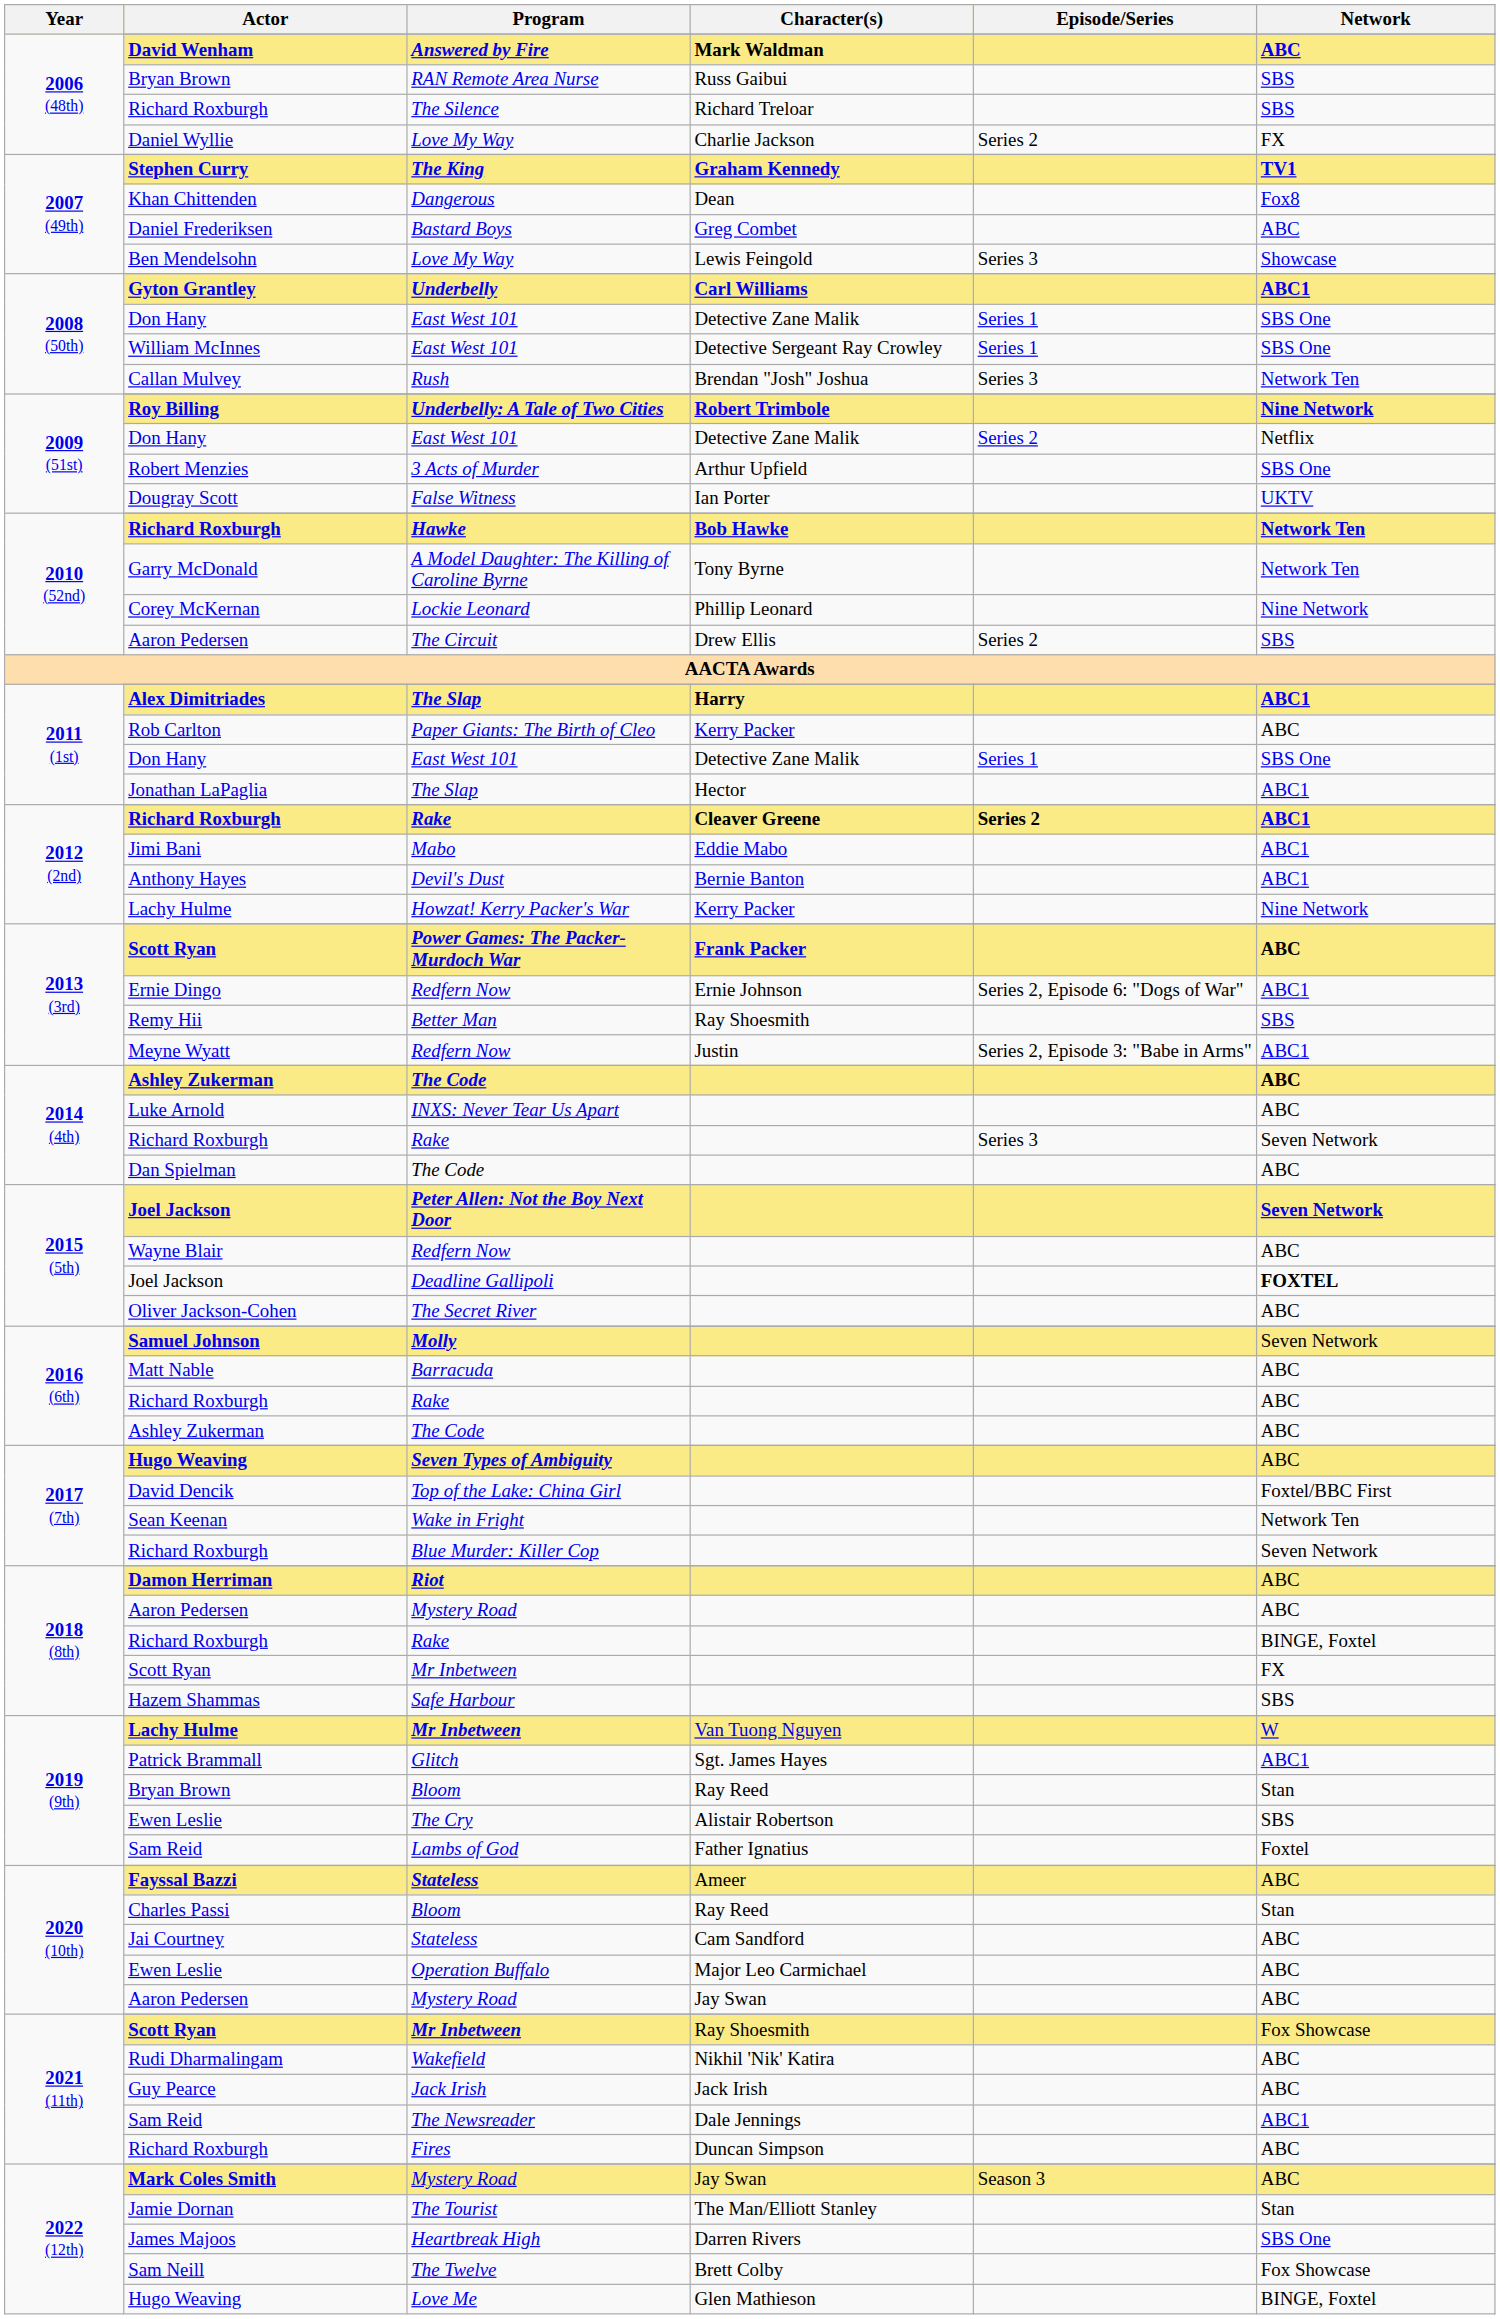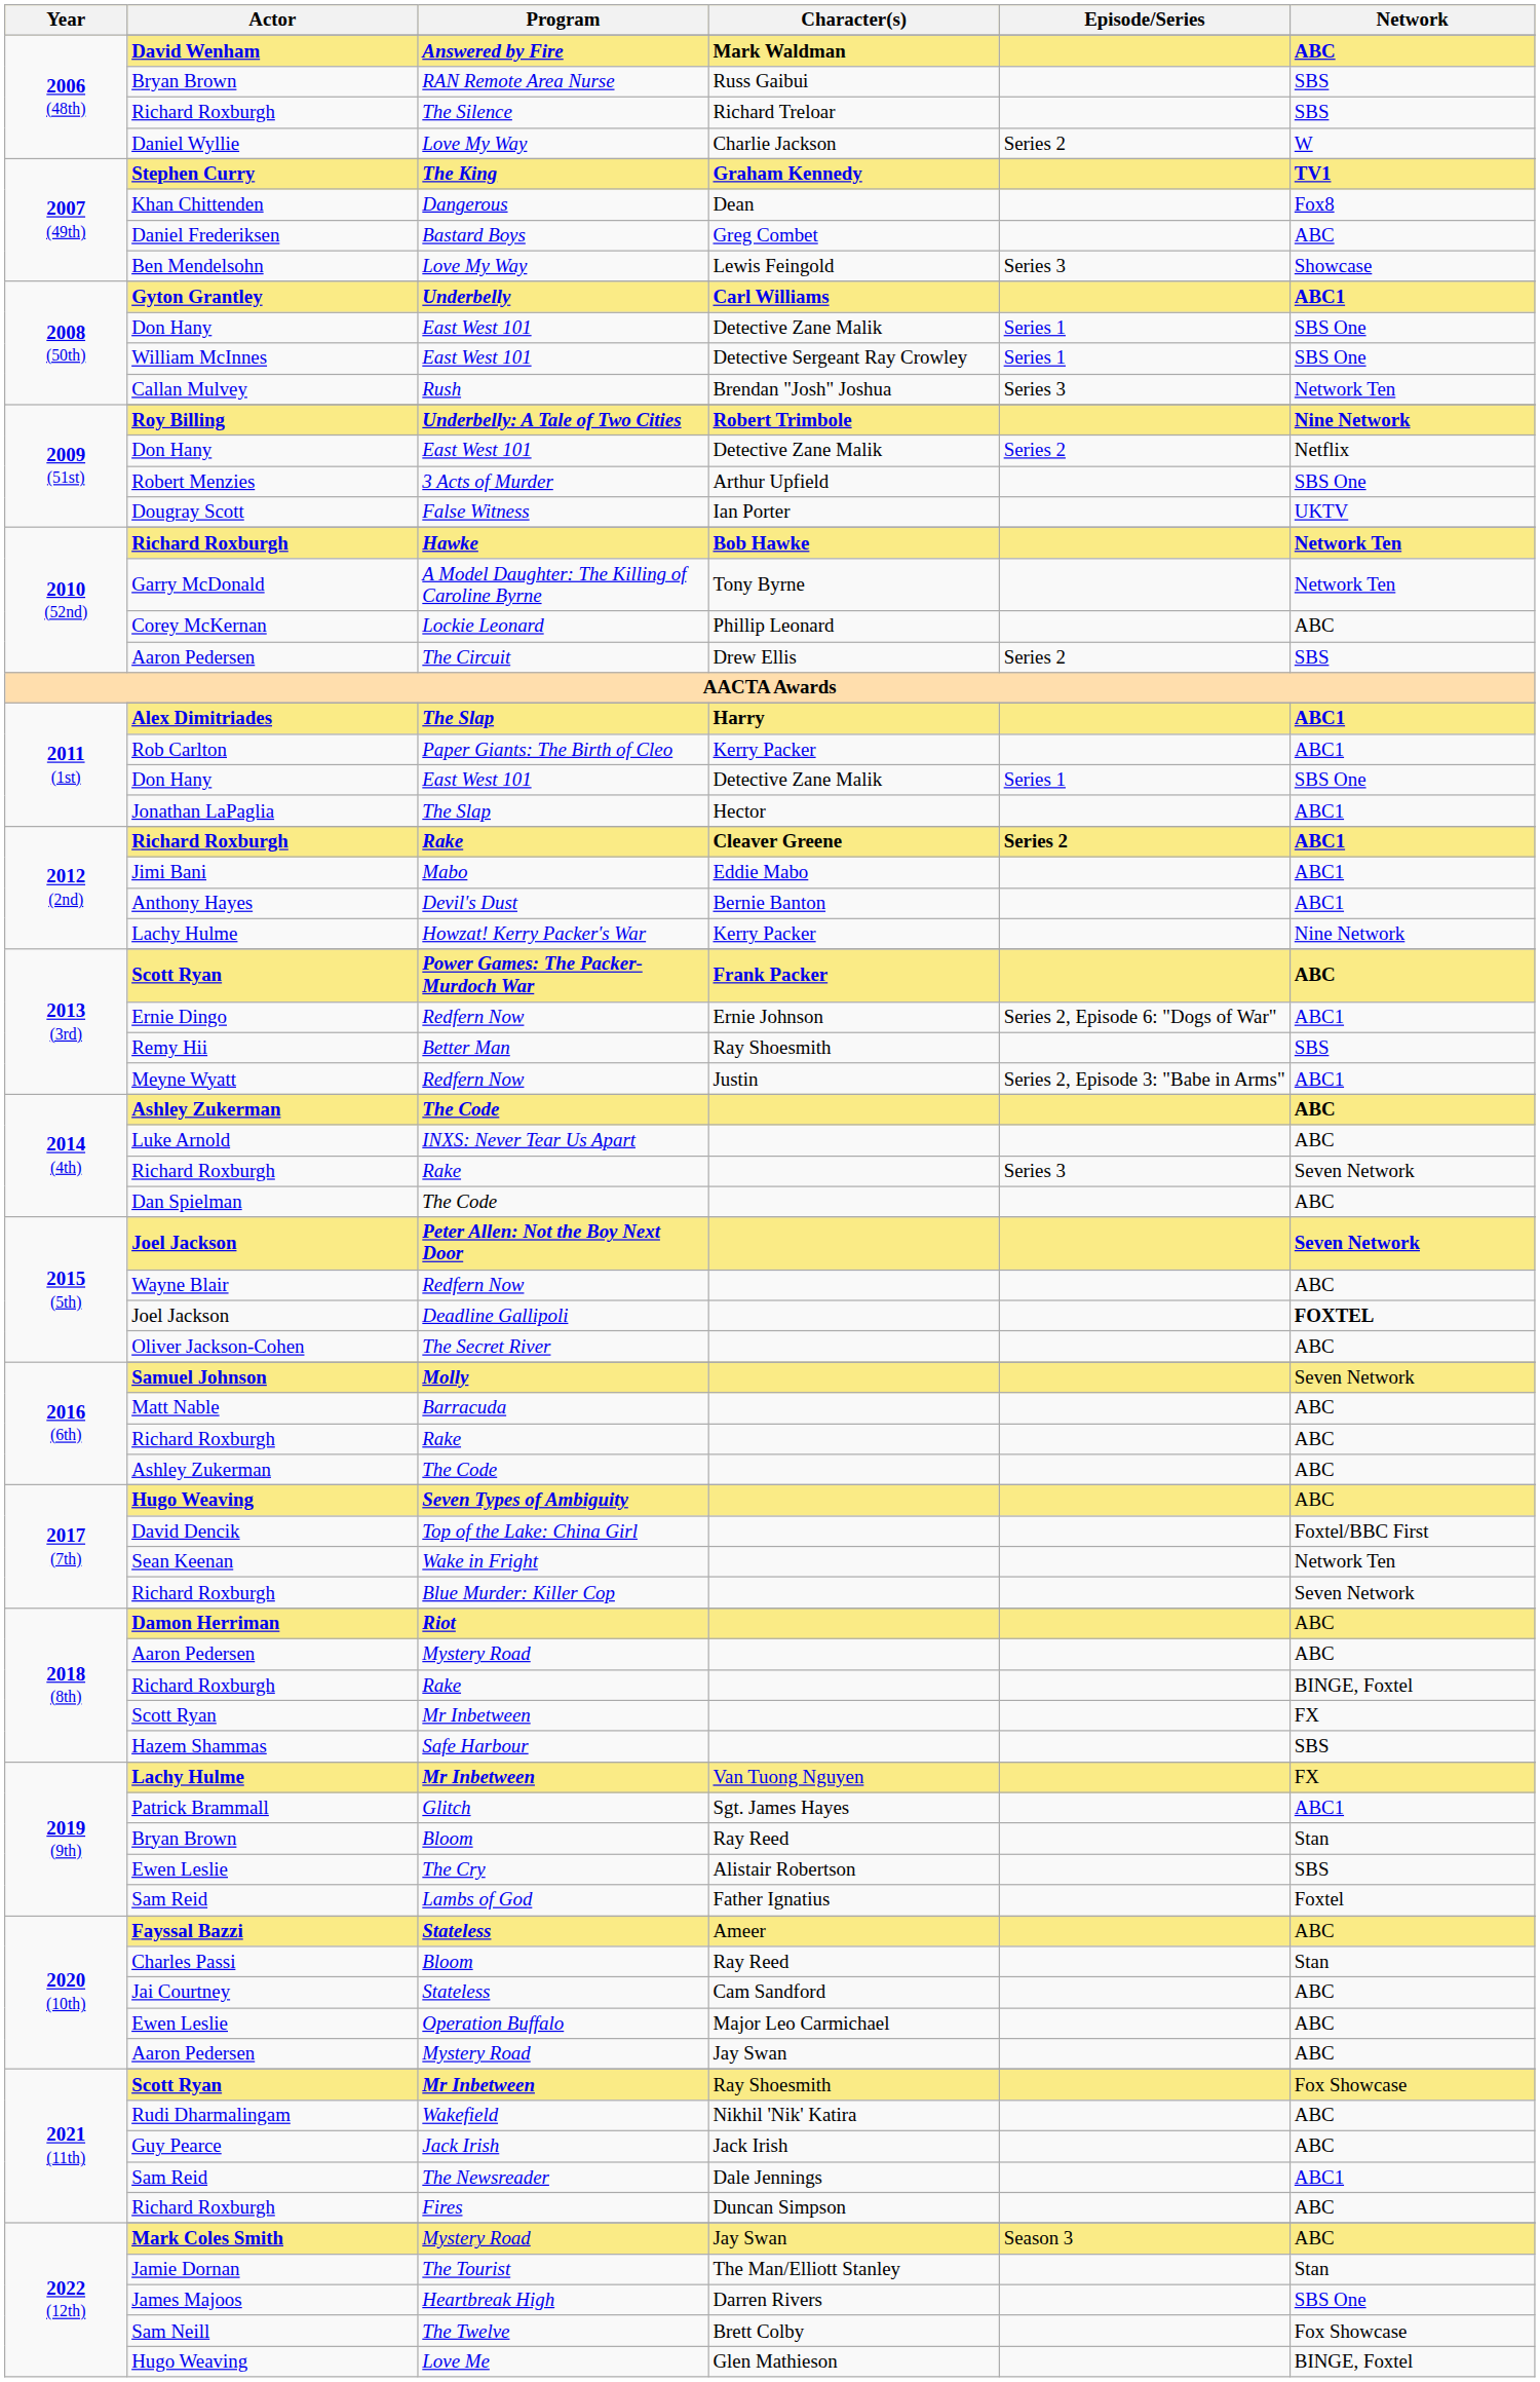2006 (48th) / Love My Way | Network: FX -> W
Lockie Leonard | Network: Nine Network -> ABC
Paper Giants: The Birth of Cleo | Network: ABC -> ABC1
2019 (9th) / Mr Inbetween | Network: W -> FX
